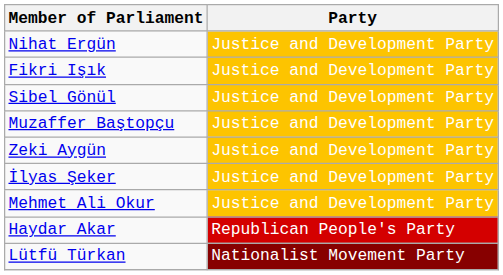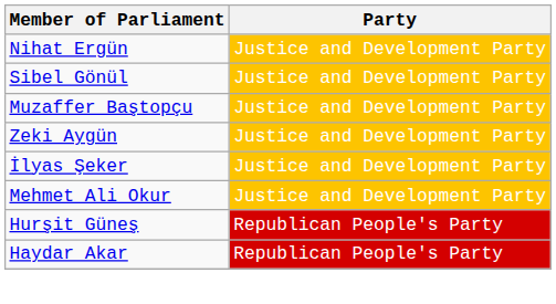- row: Fikri Işık | Justice and Development Party
+ row: Hurşit Güneş | Republican People's Party
- row: Lütfü Türkan | Nationalist Movement Party
